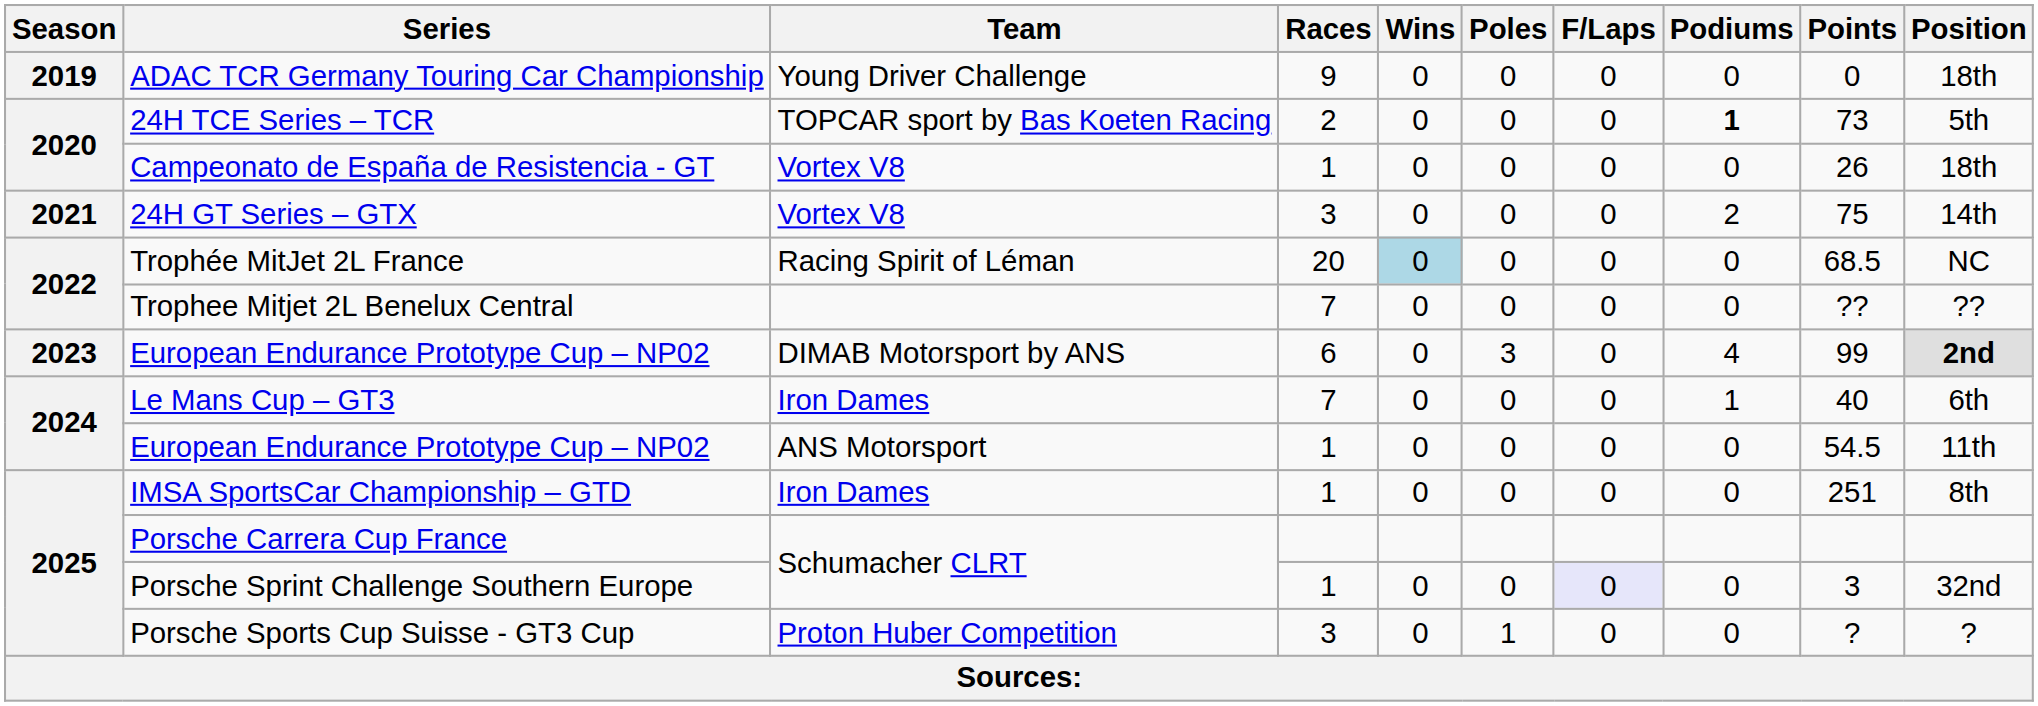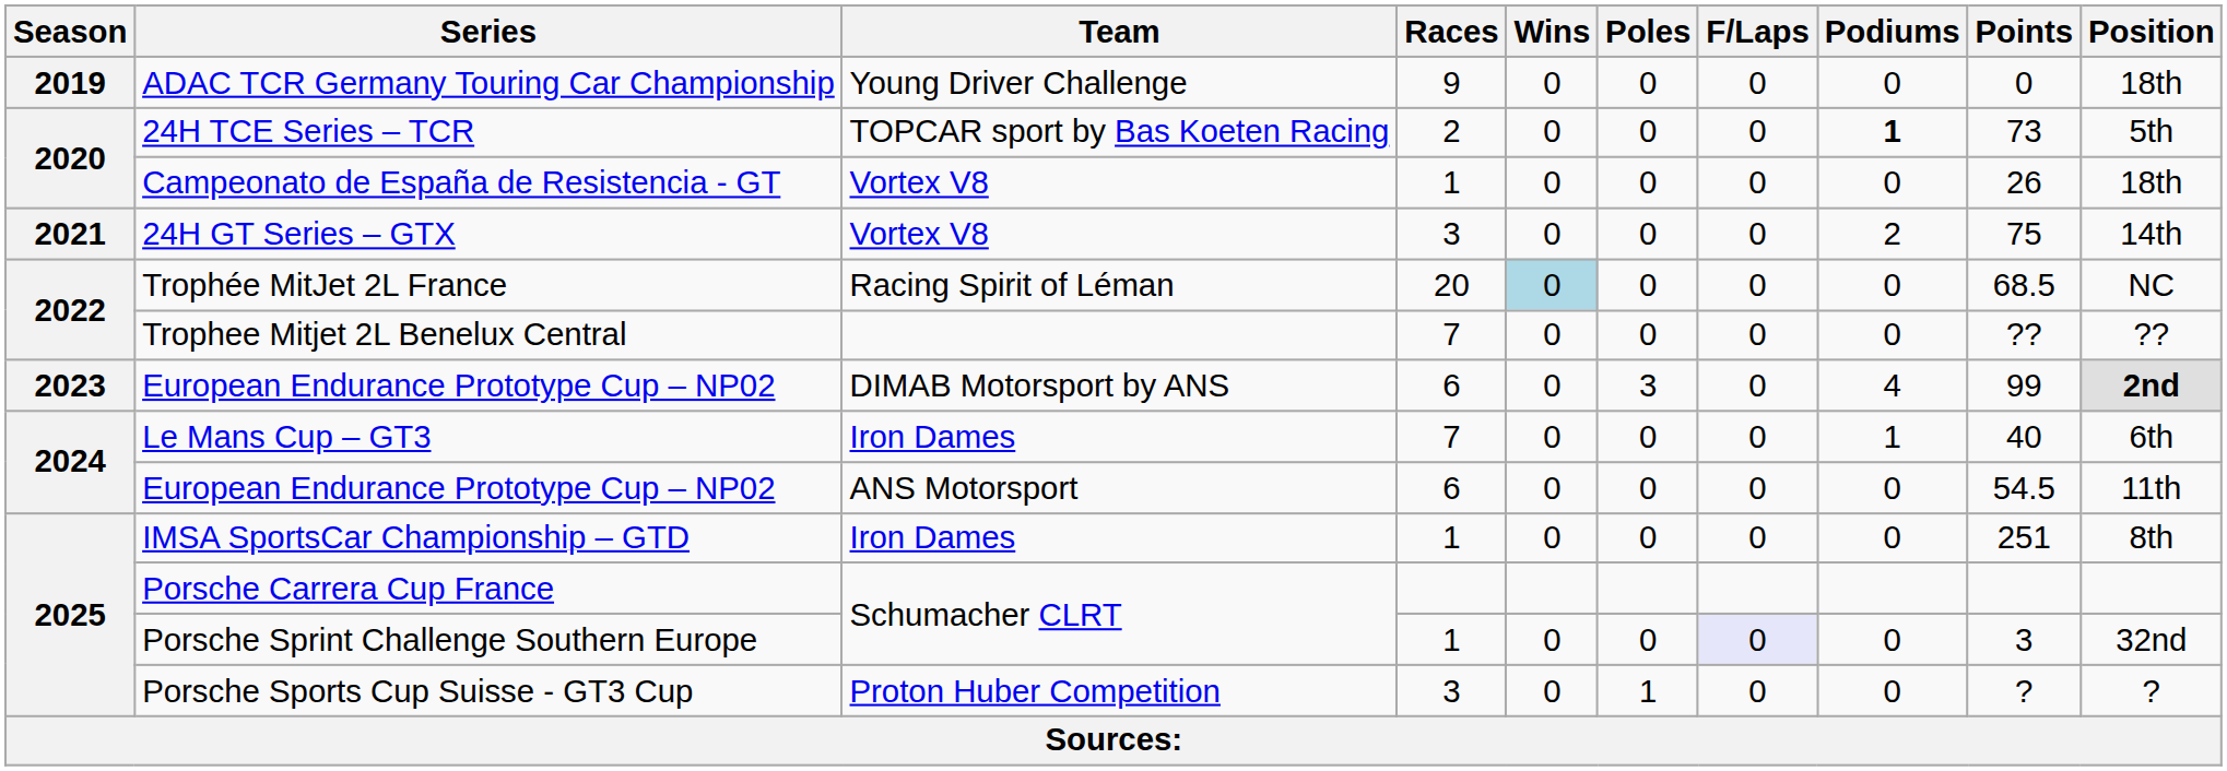European Endurance Prototype Cup – NP02 / ANS Motorsport | Races: 1 -> 6
